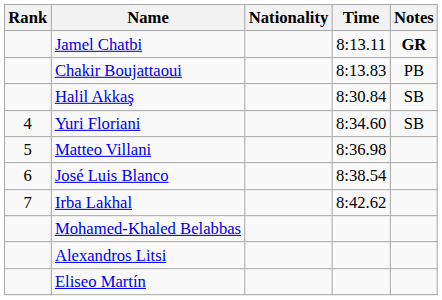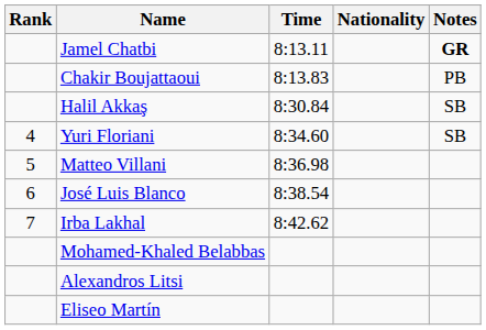columns swapped: Nationality <-> Time
